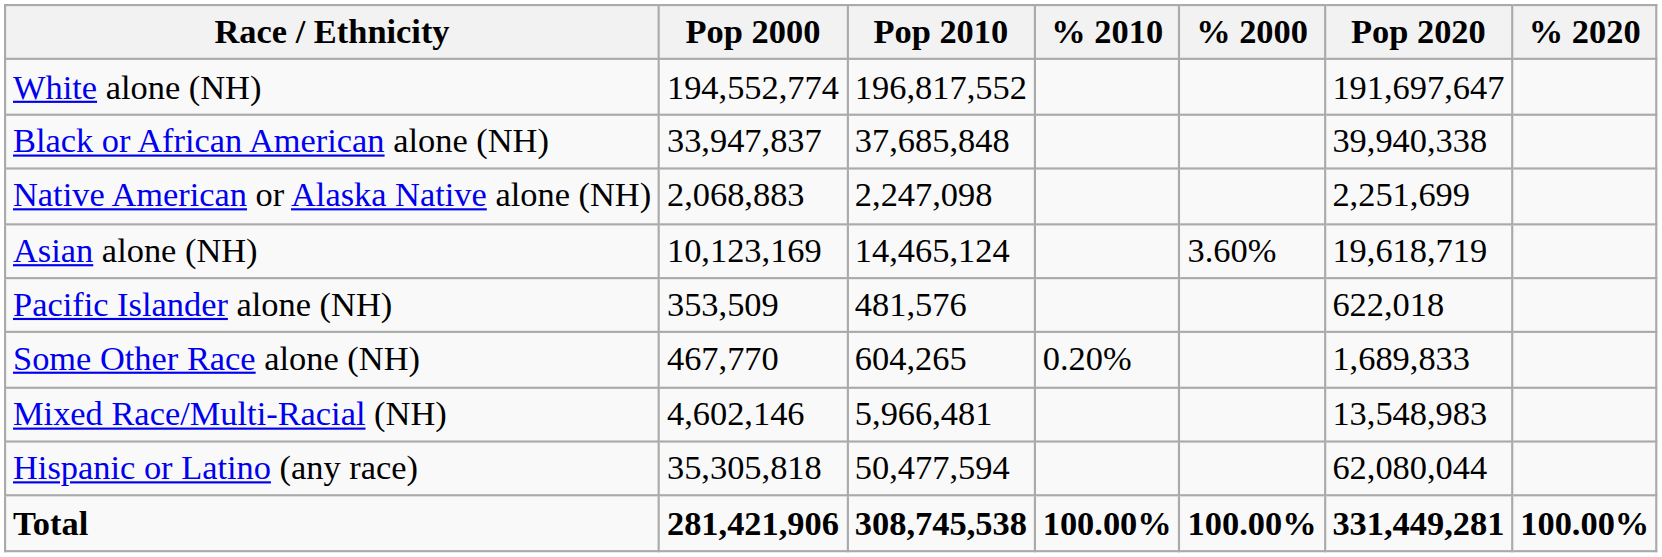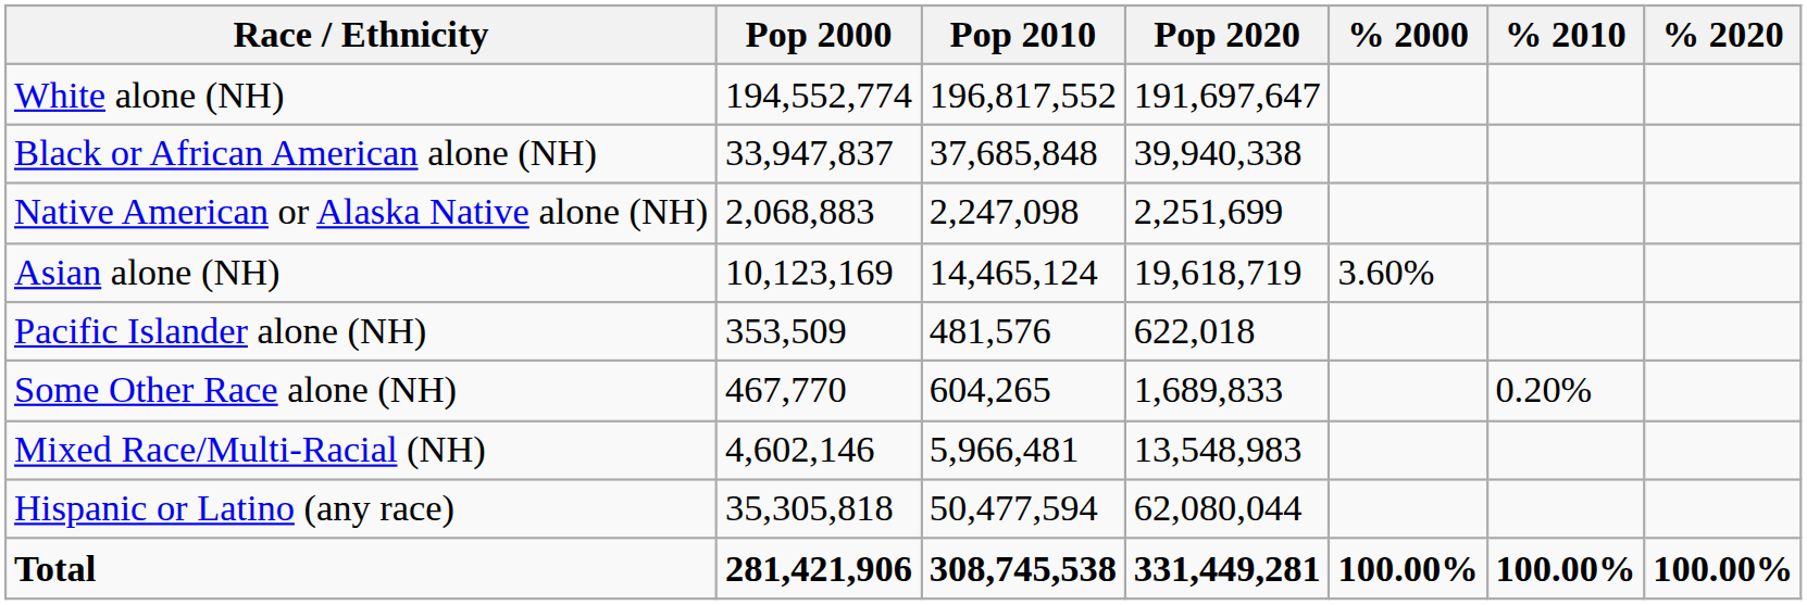columns swapped: Pop 2020 <-> % 2010
